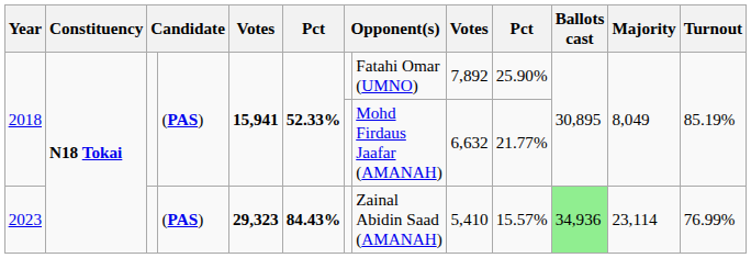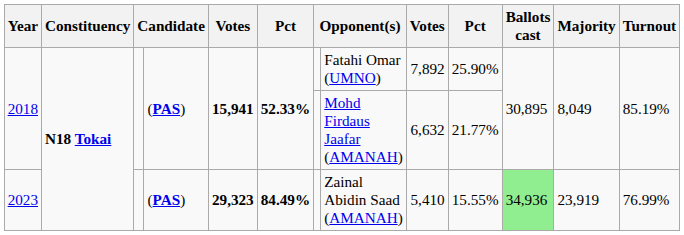2023 | column 6: 84.43% -> 84.49%
2023 | column 10: 15.57% -> 15.55%
2023 | Majority: 23,114 -> 23,919
